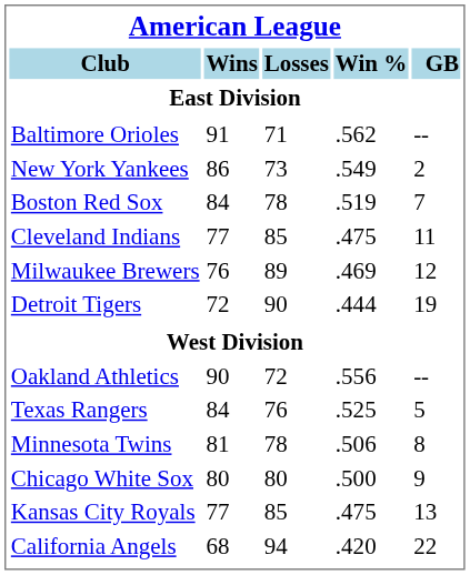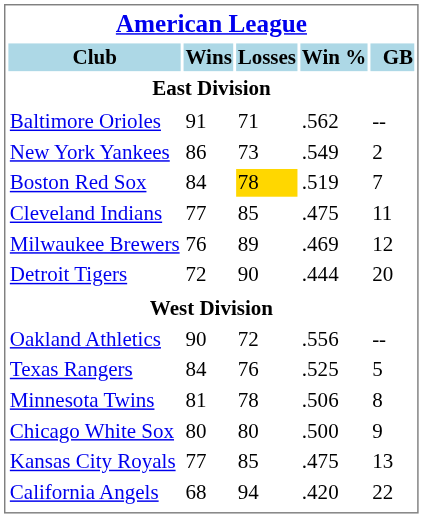Boston Red Sox | Losses: no background -> gold background
Detroit Tigers | GB: 19 -> 20
